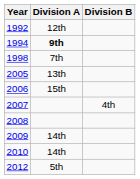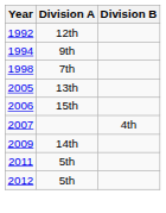1994 | Division A: bold -> normal
- row: 2008
- row: 2010 | 14th
+ row: 2011 | 5th
